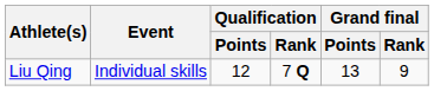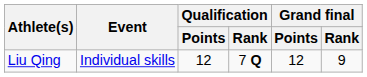Liu Qing | Grand final / Points: 13 -> 12
